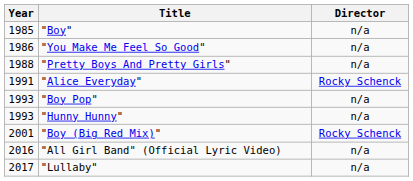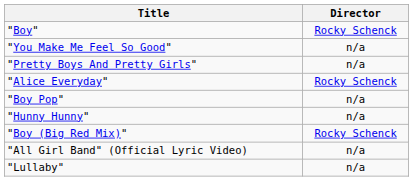- column: Year | 1985 | 1986 | 1988 | 1991 | 1993 | 1993 | 2001 | 2016 | 2017
"Boy" | Director: n/a -> Rocky Schenck
